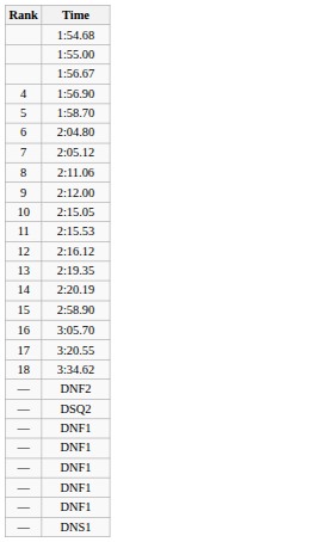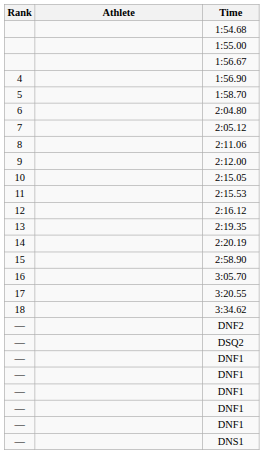+ column: Athlete
